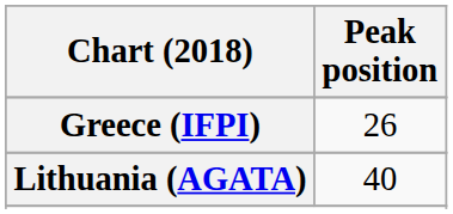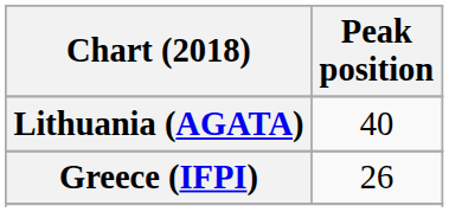rows swapped: Greece (IFPI) <-> Lithuania (AGATA)
